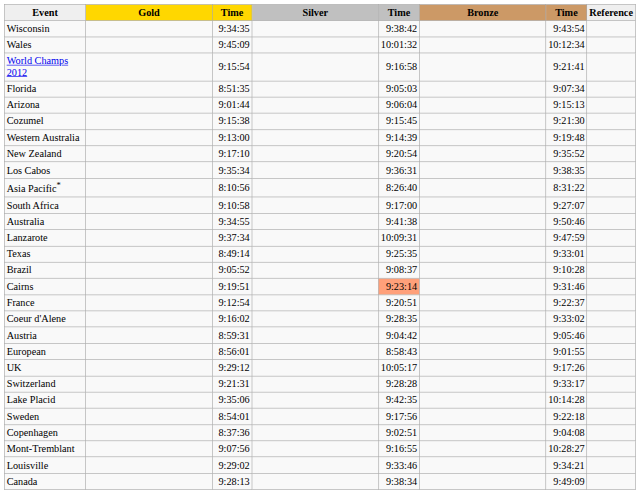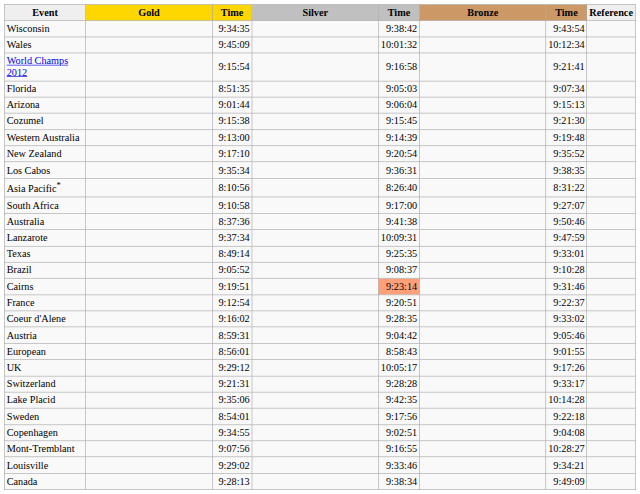Australia | column 3: 9:34:55 -> 8:37:36
Copenhagen | column 3: 8:37:36 -> 9:34:55
